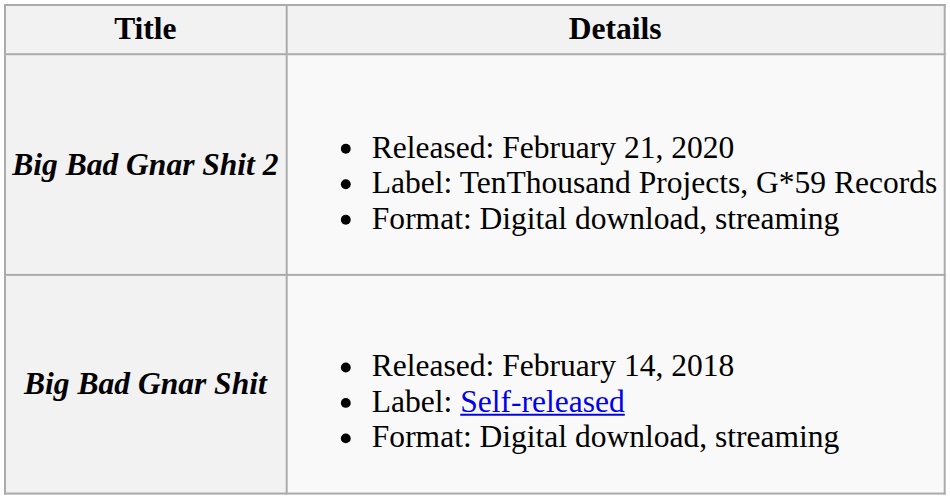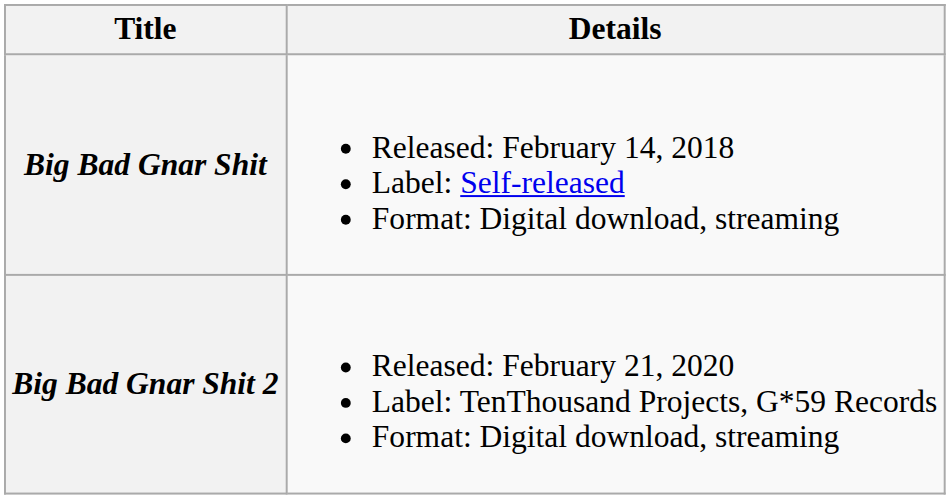rows swapped: Big Bad Gnar Shit <-> Big Bad Gnar Shit 2
